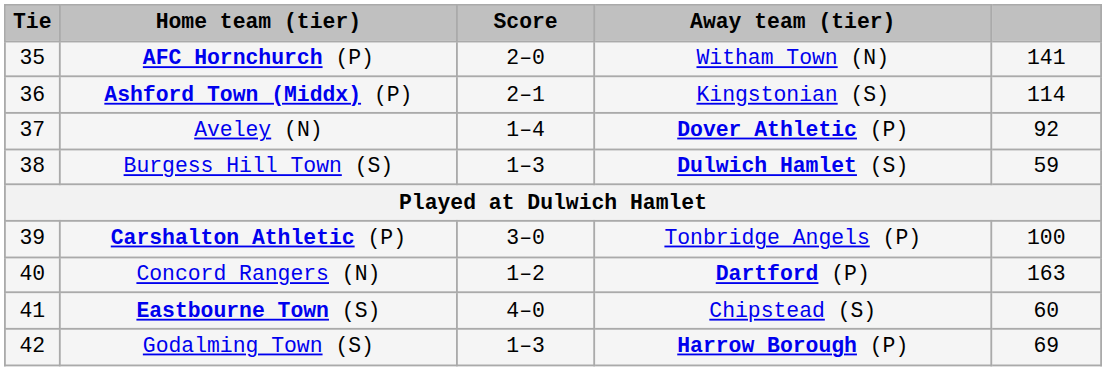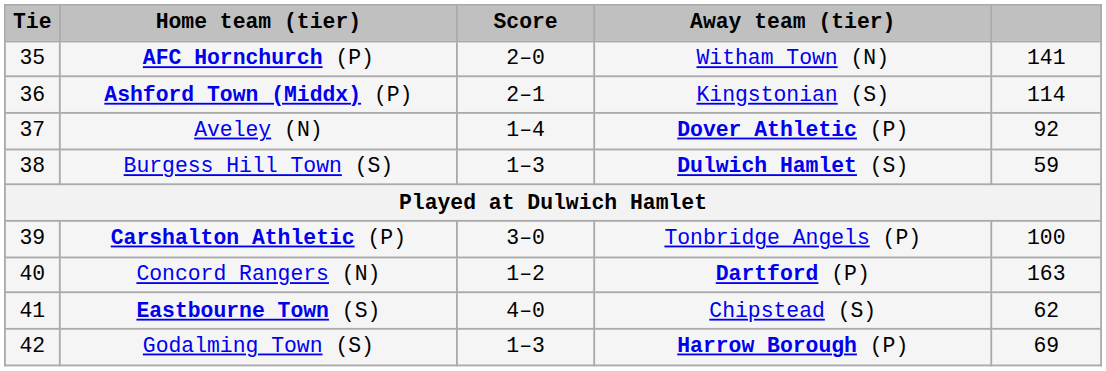Eastbourne Town (S) | column 5: 60 -> 62
